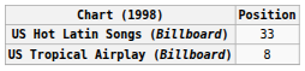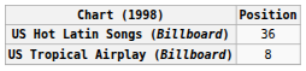US Hot Latin Songs (Billboard) | Position: 33 -> 36
